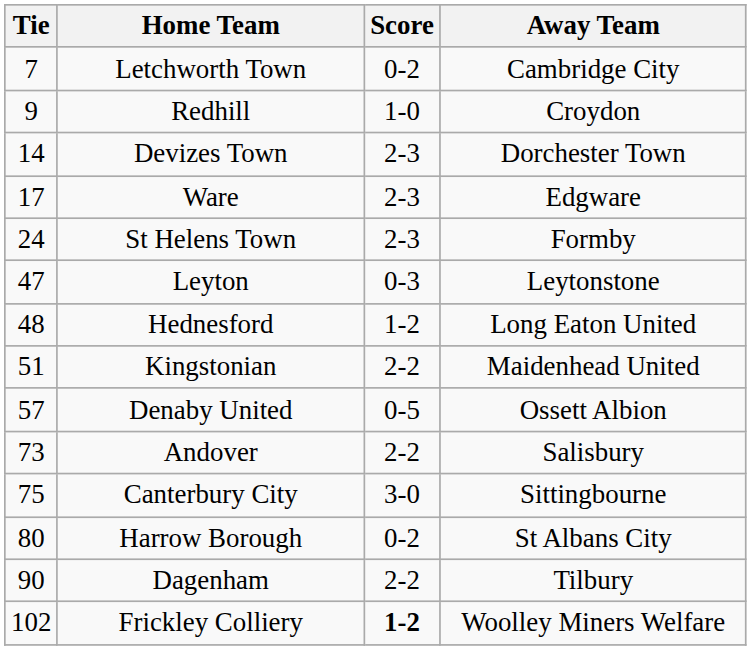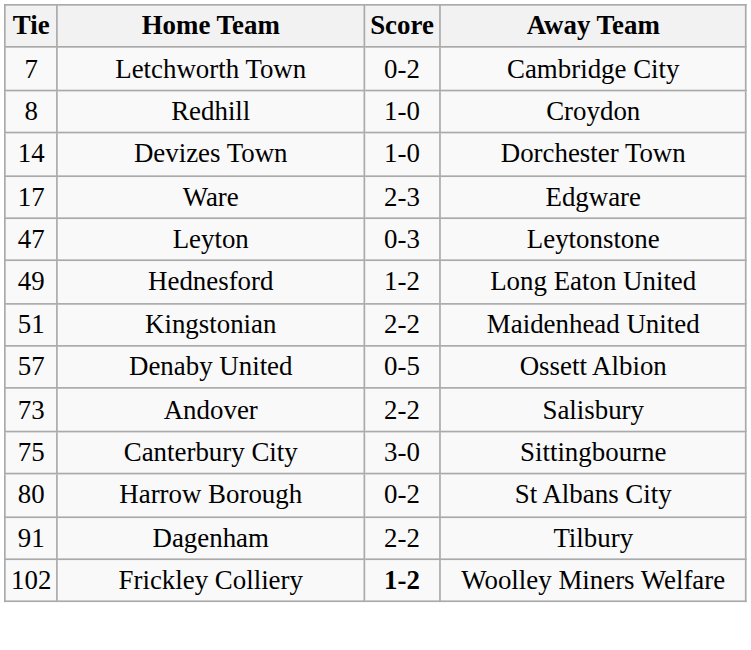Redhill | Tie: 9 -> 8
Devizes Town | Score: 2-3 -> 1-0
- row: 24 | St Helens Town | 2-3 | Formby
Hednesford | Tie: 48 -> 49
Dagenham | Tie: 90 -> 91
